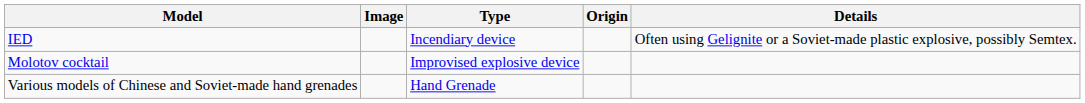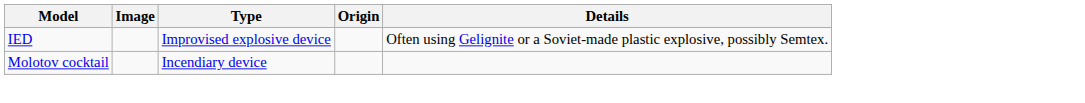IED | Type: Incendiary device -> Improvised explosive device
Molotov cocktail | Type: Improvised explosive device -> Incendiary device
- row: Various models of Chinese and Soviet-made hand grenades | Hand Grenade
